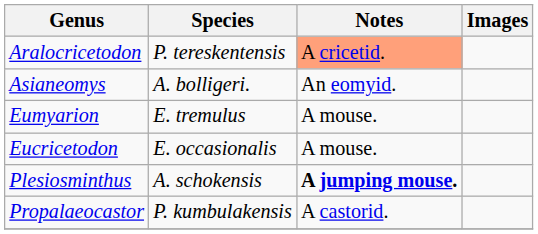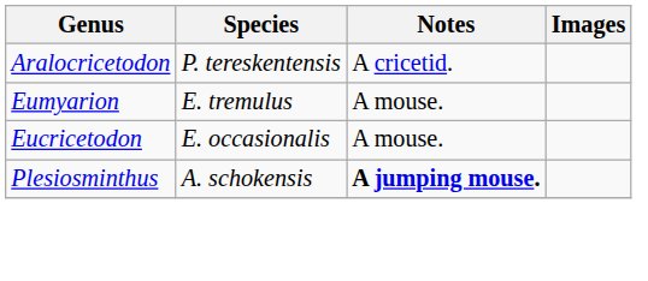Aralocricetodon | Notes: lightsalmon background -> no background
- row: Asianeomys | A. bolligeri. | An eomyid.
- row: Propalaeocastor | P. kumbulakensis | A castorid.
